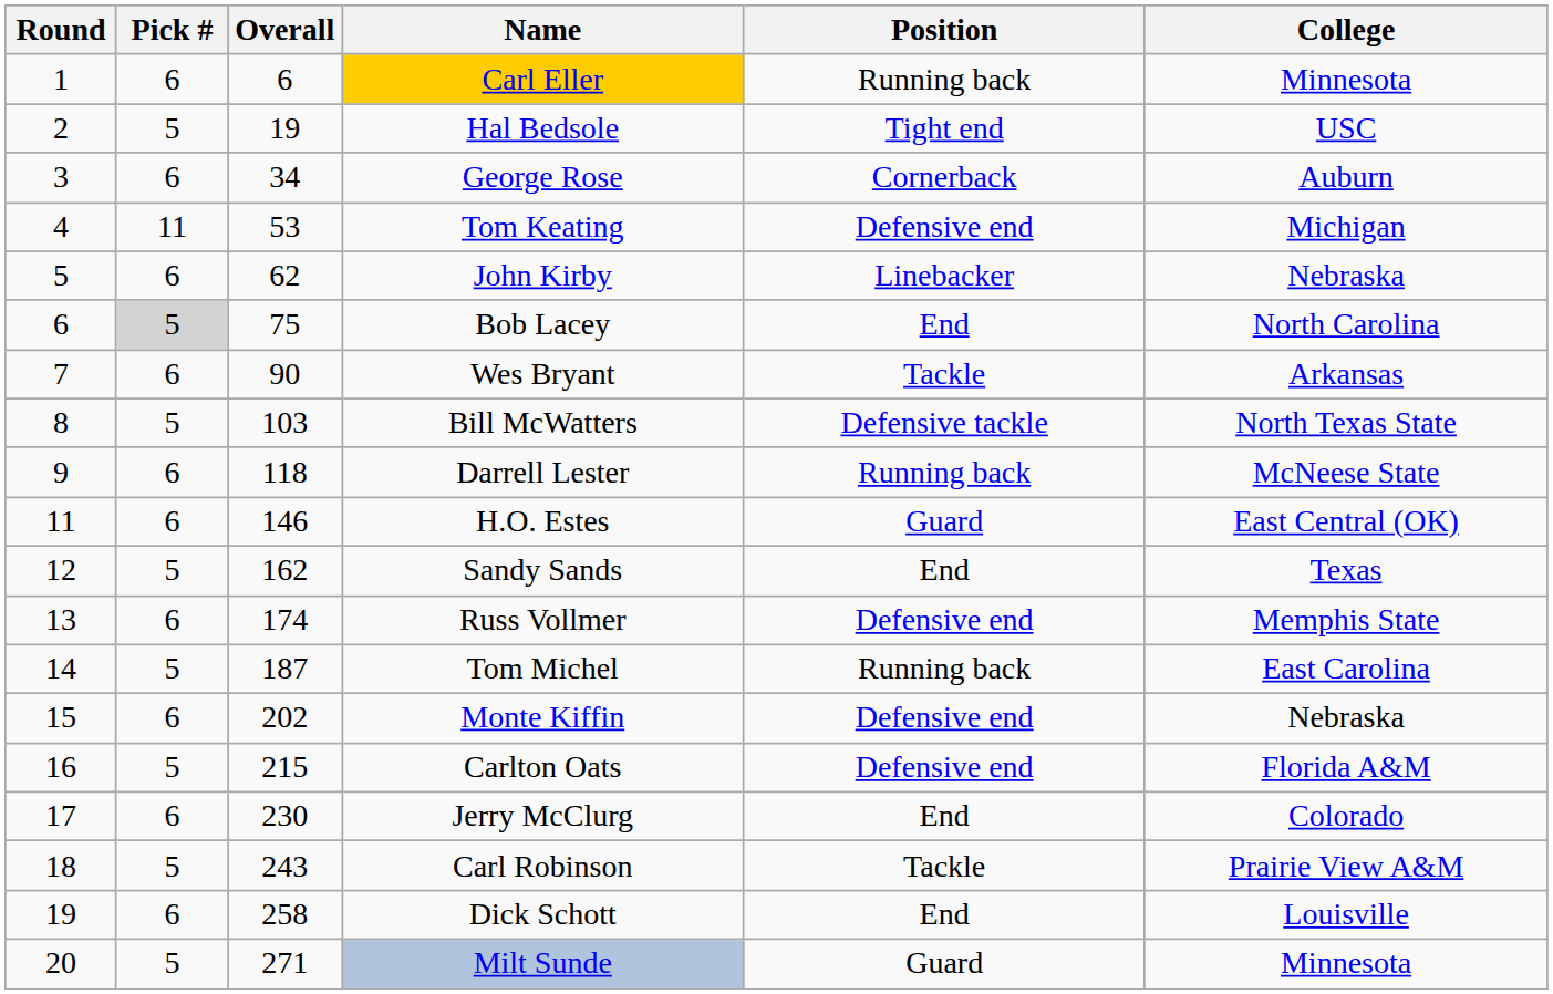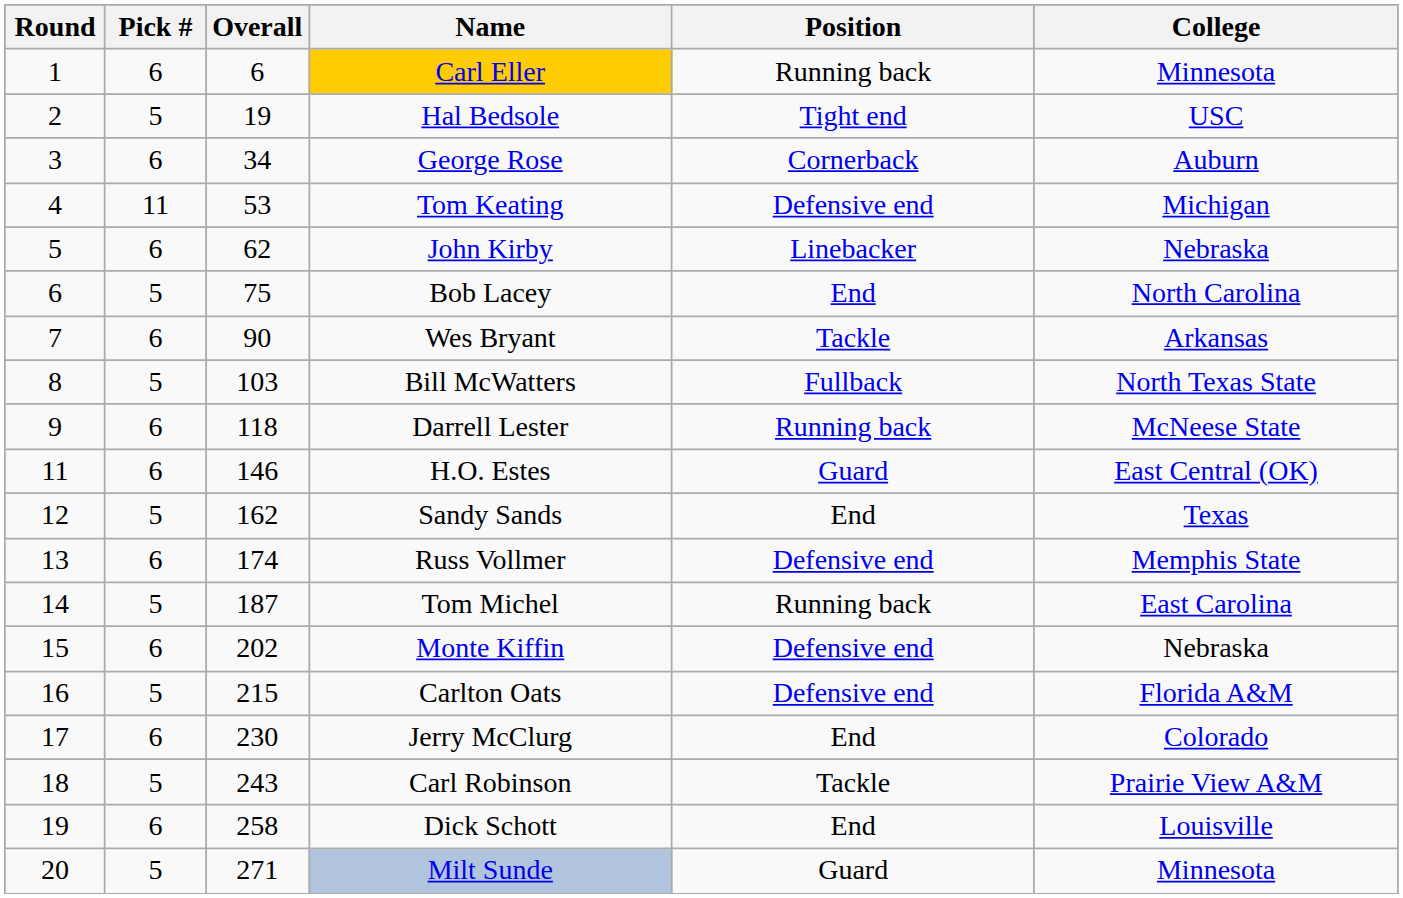Bob Lacey | Pick #: lightgrey background -> no background
Bill McWatters | Position: Defensive tackle -> Fullback
